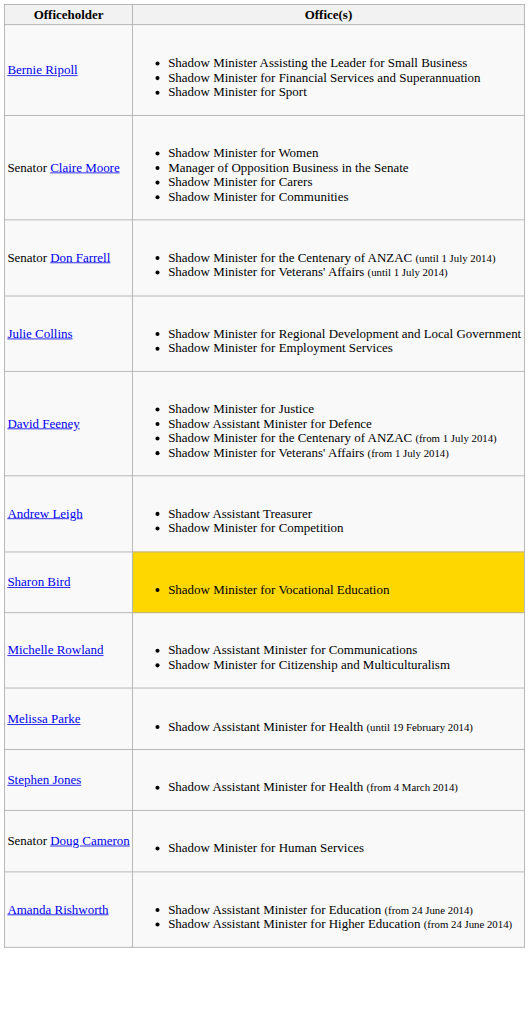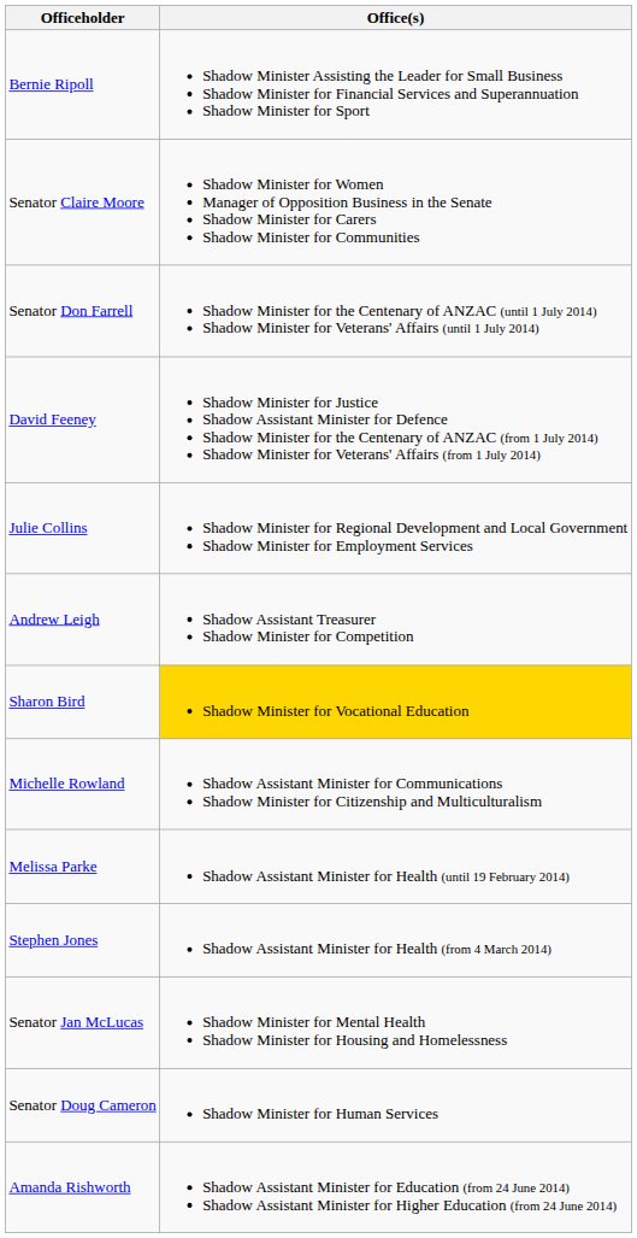rows swapped: David Feeney <-> Julie Collins
+ row: Senator Jan McLucas | Shadow Minister for Mental Health Shadow Minister for Housing and Homelessness
